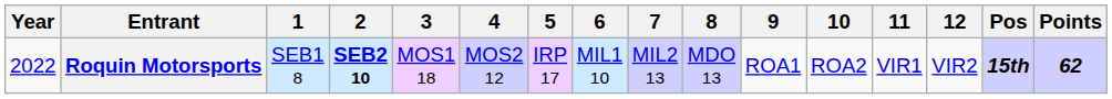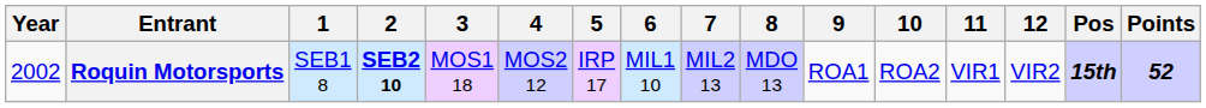Roquin Motorsports | Year: 2022 -> 2002
Roquin Motorsports | Points: 62 -> 52
